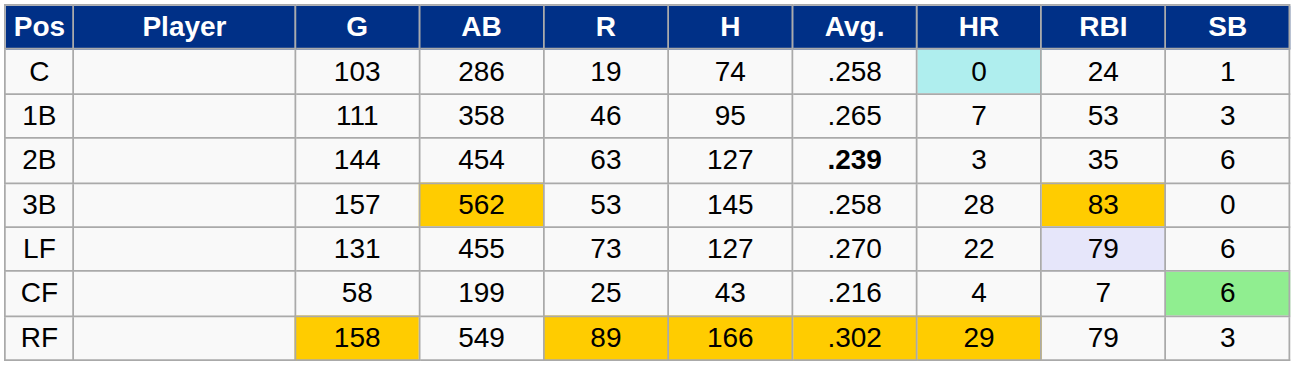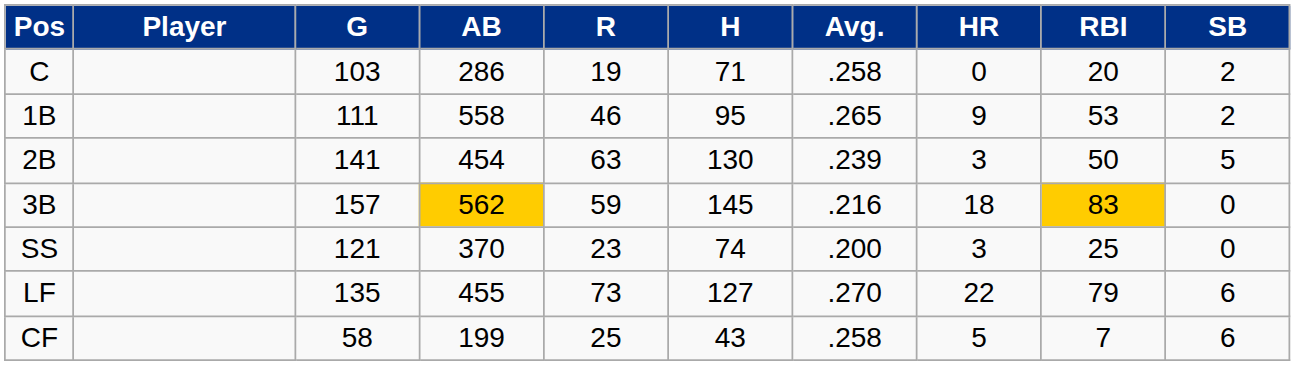C | H: 74 -> 71
C | HR: paleturquoise background -> no background
C | RBI: 24 -> 20
C | SB: 1 -> 2
1B | AB: 358 -> 558
1B | HR: 7 -> 9
1B | SB: 3 -> 2
2B | G: 144 -> 141
2B | H: 127 -> 130
2B | Avg.: bold -> normal
2B | RBI: 35 -> 50
2B | SB: 6 -> 5
3B | R: 53 -> 59
3B | Avg.: .258 -> .216
3B | HR: 28 -> 18
+ row: SS | 121 | 370 | 23 | 74 | .200 | 3 | 25 | 0
LF | G: 131 -> 135
LF | RBI: lavender background -> no background
CF | Avg.: .216 -> .258
CF | HR: 4 -> 5
CF | SB: lightgreen background -> no background
- row: RF | 158 | 549 | 89 | 166 | .302 | 29 | 79 | 3
